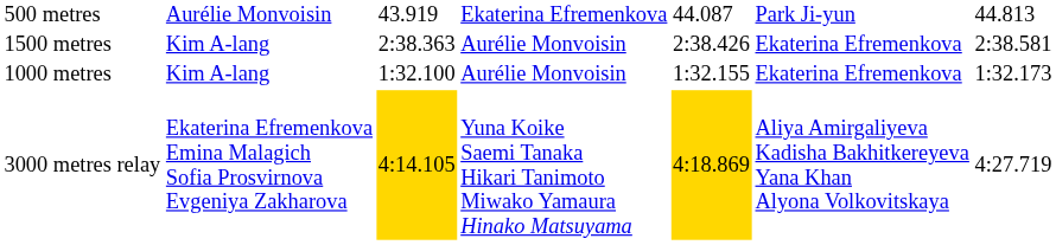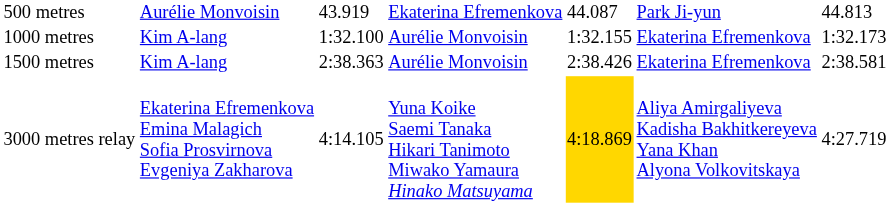rows swapped: 1000 metres <-> 1500 metres
3000 metres relay | column 3: gold background -> no background
